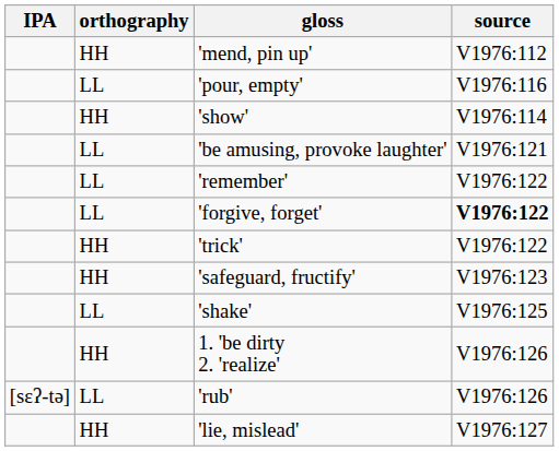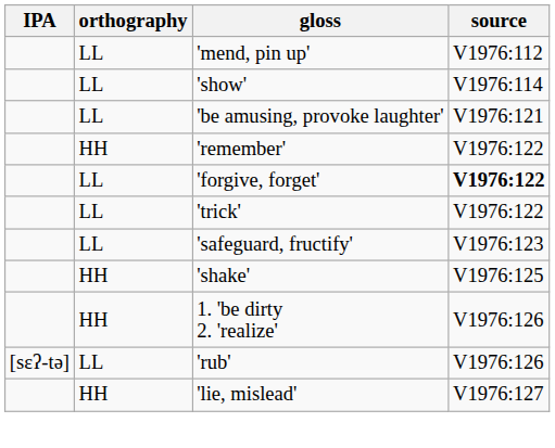'mend, pin up' | orthography: HH -> LL
- row: LL | 'pour, empty' | V1976:116
'show' | orthography: HH -> LL
'remember' | orthography: LL -> HH
'trick' | orthography: HH -> LL
'safeguard, fructify' | orthography: HH -> LL
'shake' | orthography: LL -> HH
